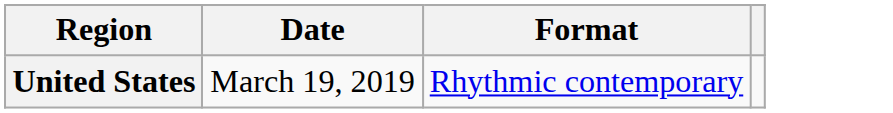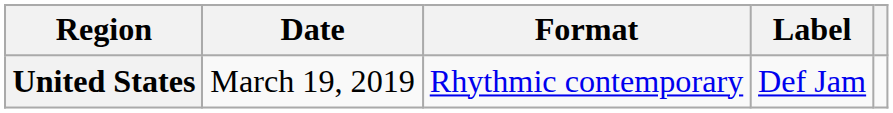+ column: Label | Def Jam
